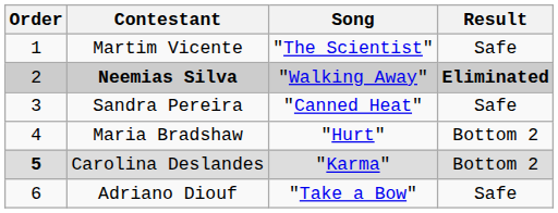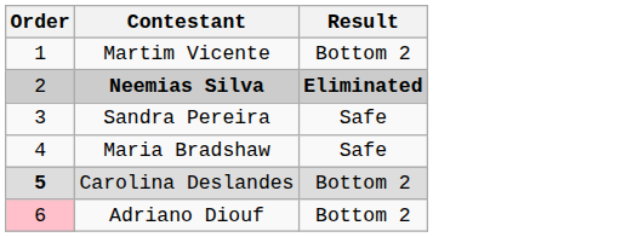- column: Song | "The Scientist" | "Walking Away" | "Canned Heat" | "Hurt" | "Karma" | "Take a Bow"
Martim Vicente | Result: Safe -> Bottom 2
Maria Bradshaw | Result: Bottom 2 -> Safe
Adriano Diouf | Order: no background -> pink background
Adriano Diouf | Result: Safe -> Bottom 2
